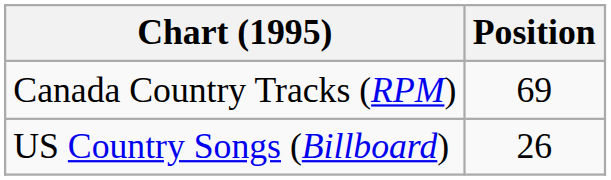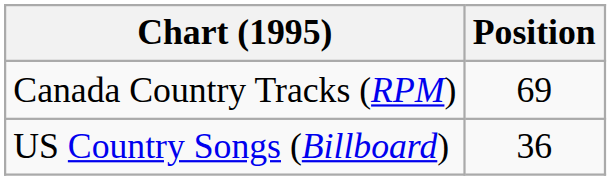US Country Songs (Billboard) | Position: 26 -> 36
